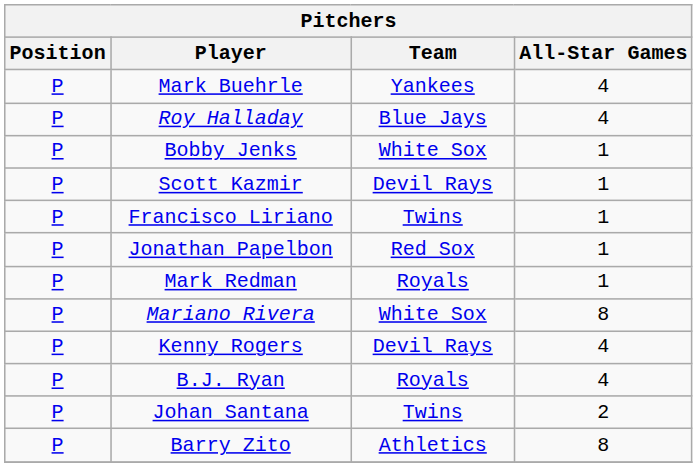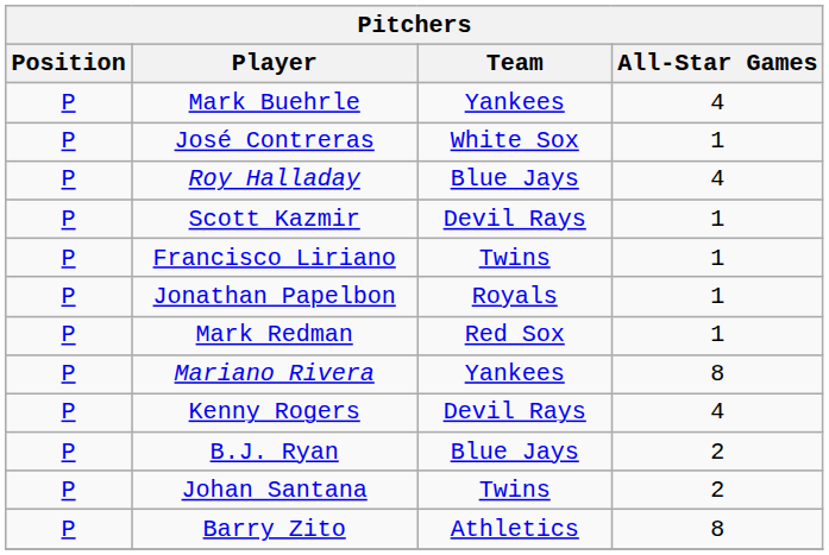+ row: P | José Contreras | White Sox | 1
- row: P | Bobby Jenks | White Sox | 1
Jonathan Papelbon | Team: Red Sox -> Royals
Mark Redman | Team: Royals -> Red Sox
Mariano Rivera | Team: White Sox -> Yankees
B.J. Ryan | Team: Royals -> Blue Jays
B.J. Ryan | All-Star Games: 4 -> 2
